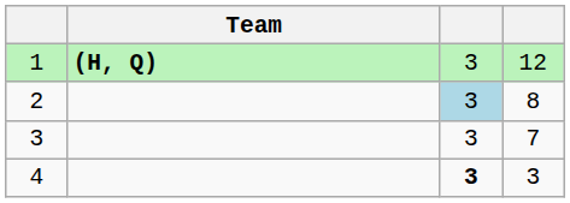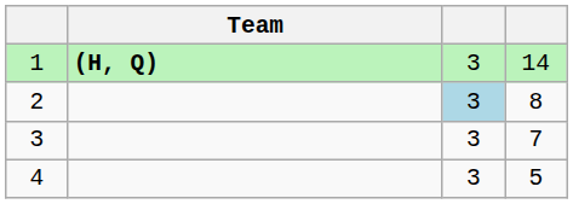1 | column 4: 12 -> 14
4 | column 3: bold -> normal
4 | column 4: 3 -> 5
